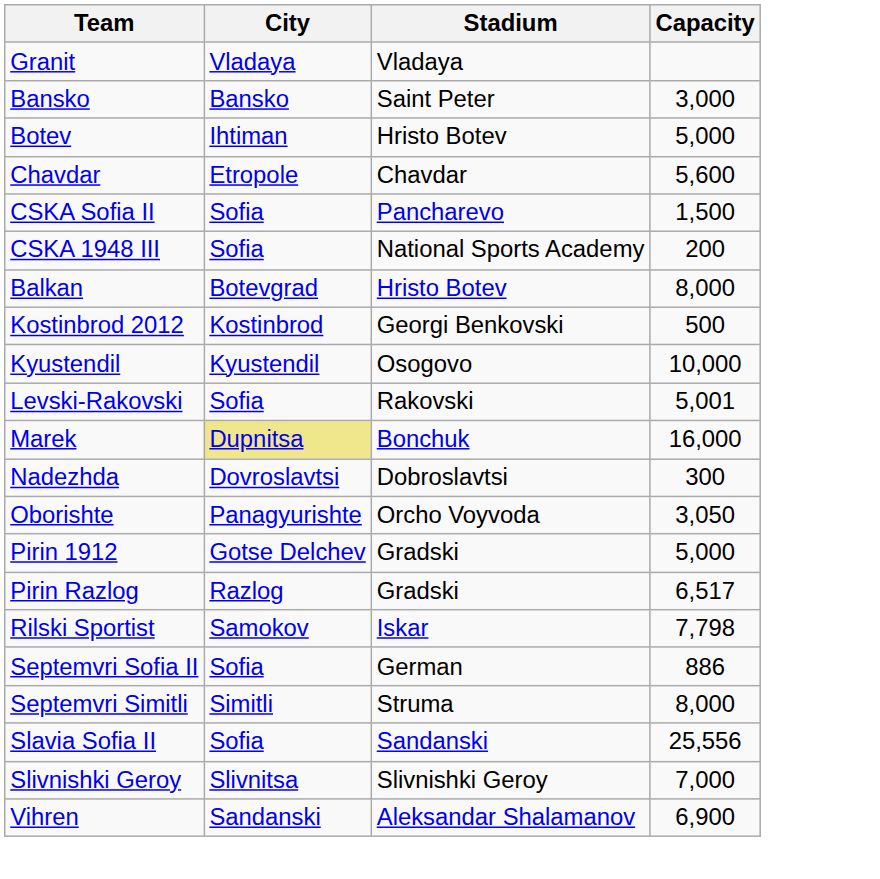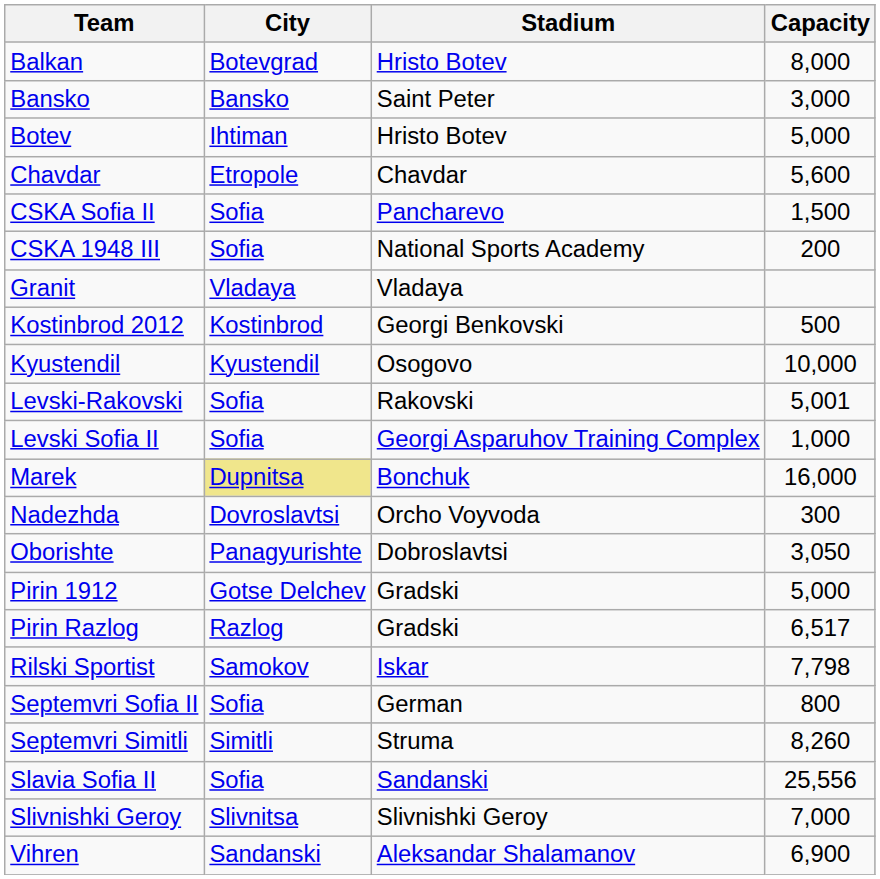rows swapped: Balkan <-> Granit
+ row: Levski Sofia II | Sofia | Georgi Asparuhov Training Complex | 1,000
Nadezhda | Stadium: Dobroslavtsi -> Orcho Voyvoda
Oborishte | Stadium: Orcho Voyvoda -> Dobroslavtsi
Septemvri Sofia II | Capacity: 886 -> 800
Septemvri Simitli | Capacity: 8,000 -> 8,260
